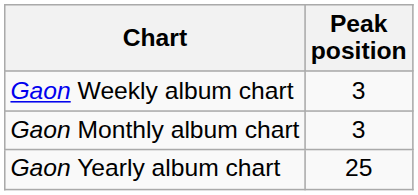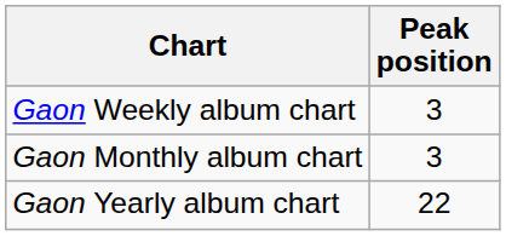Gaon Yearly album chart | Peak position: 25 -> 22
